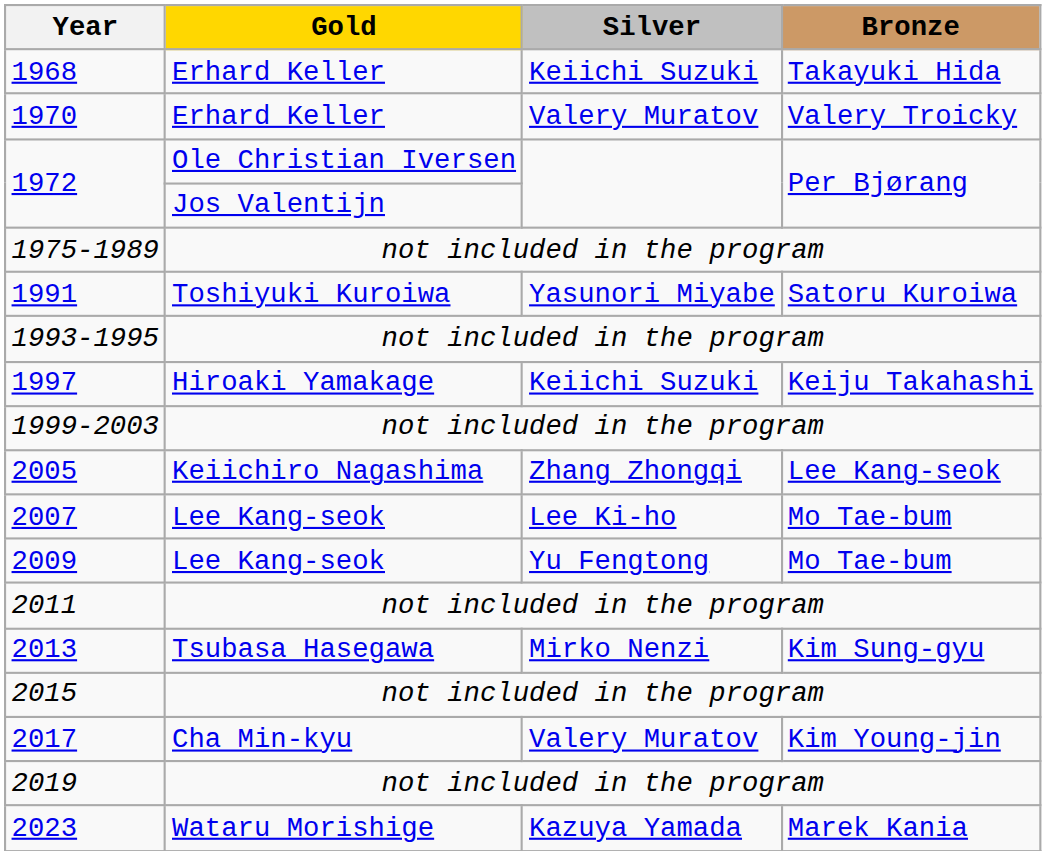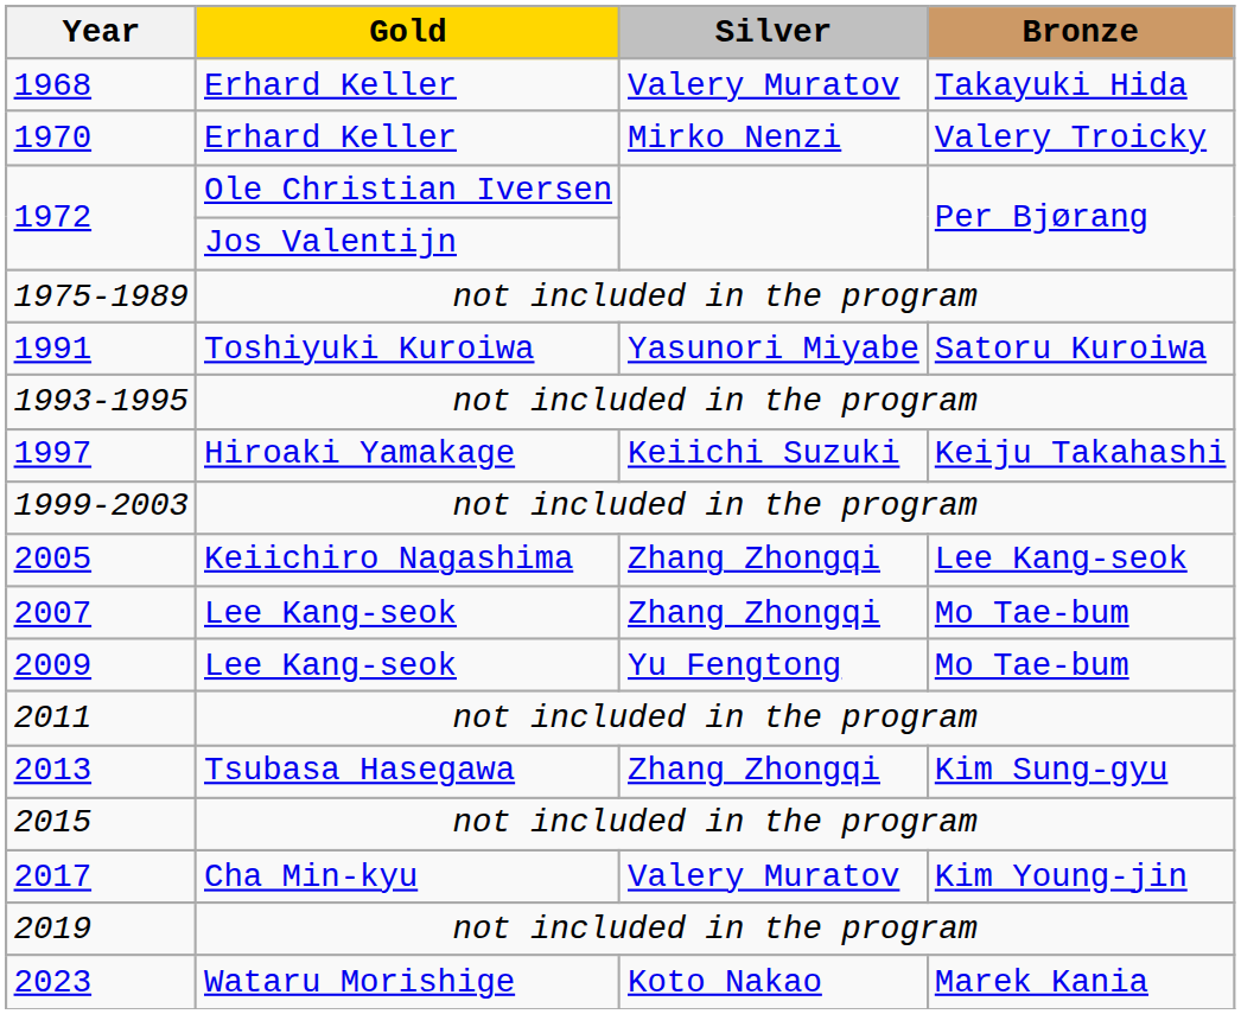1968 | Silver: Keiichi Suzuki -> Valery Muratov
1970 | Silver: Valery Muratov -> Mirko Nenzi
2007 | Silver: Lee Ki-ho -> Zhang Zhongqi
2013 | Silver: Mirko Nenzi -> Zhang Zhongqi
2023 | Silver: Kazuya Yamada -> Koto Nakao
